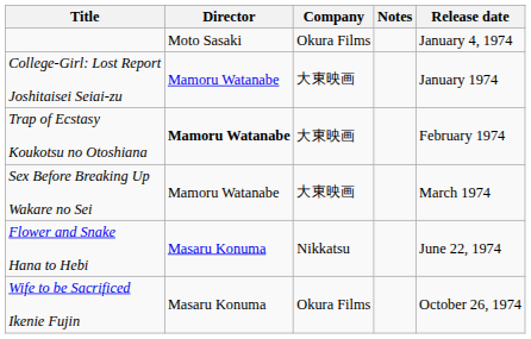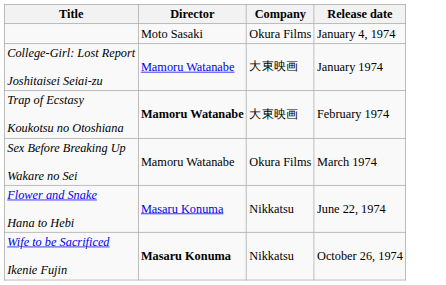- column: Notes
Sex Before Breaking Up Wakare no Sei | Company: 大東映画 -> Okura Films
Wife to be Sacrificed Ikenie Fujin | Director: normal -> bold
Wife to be Sacrificed Ikenie Fujin | Company: Okura Films -> Nikkatsu
